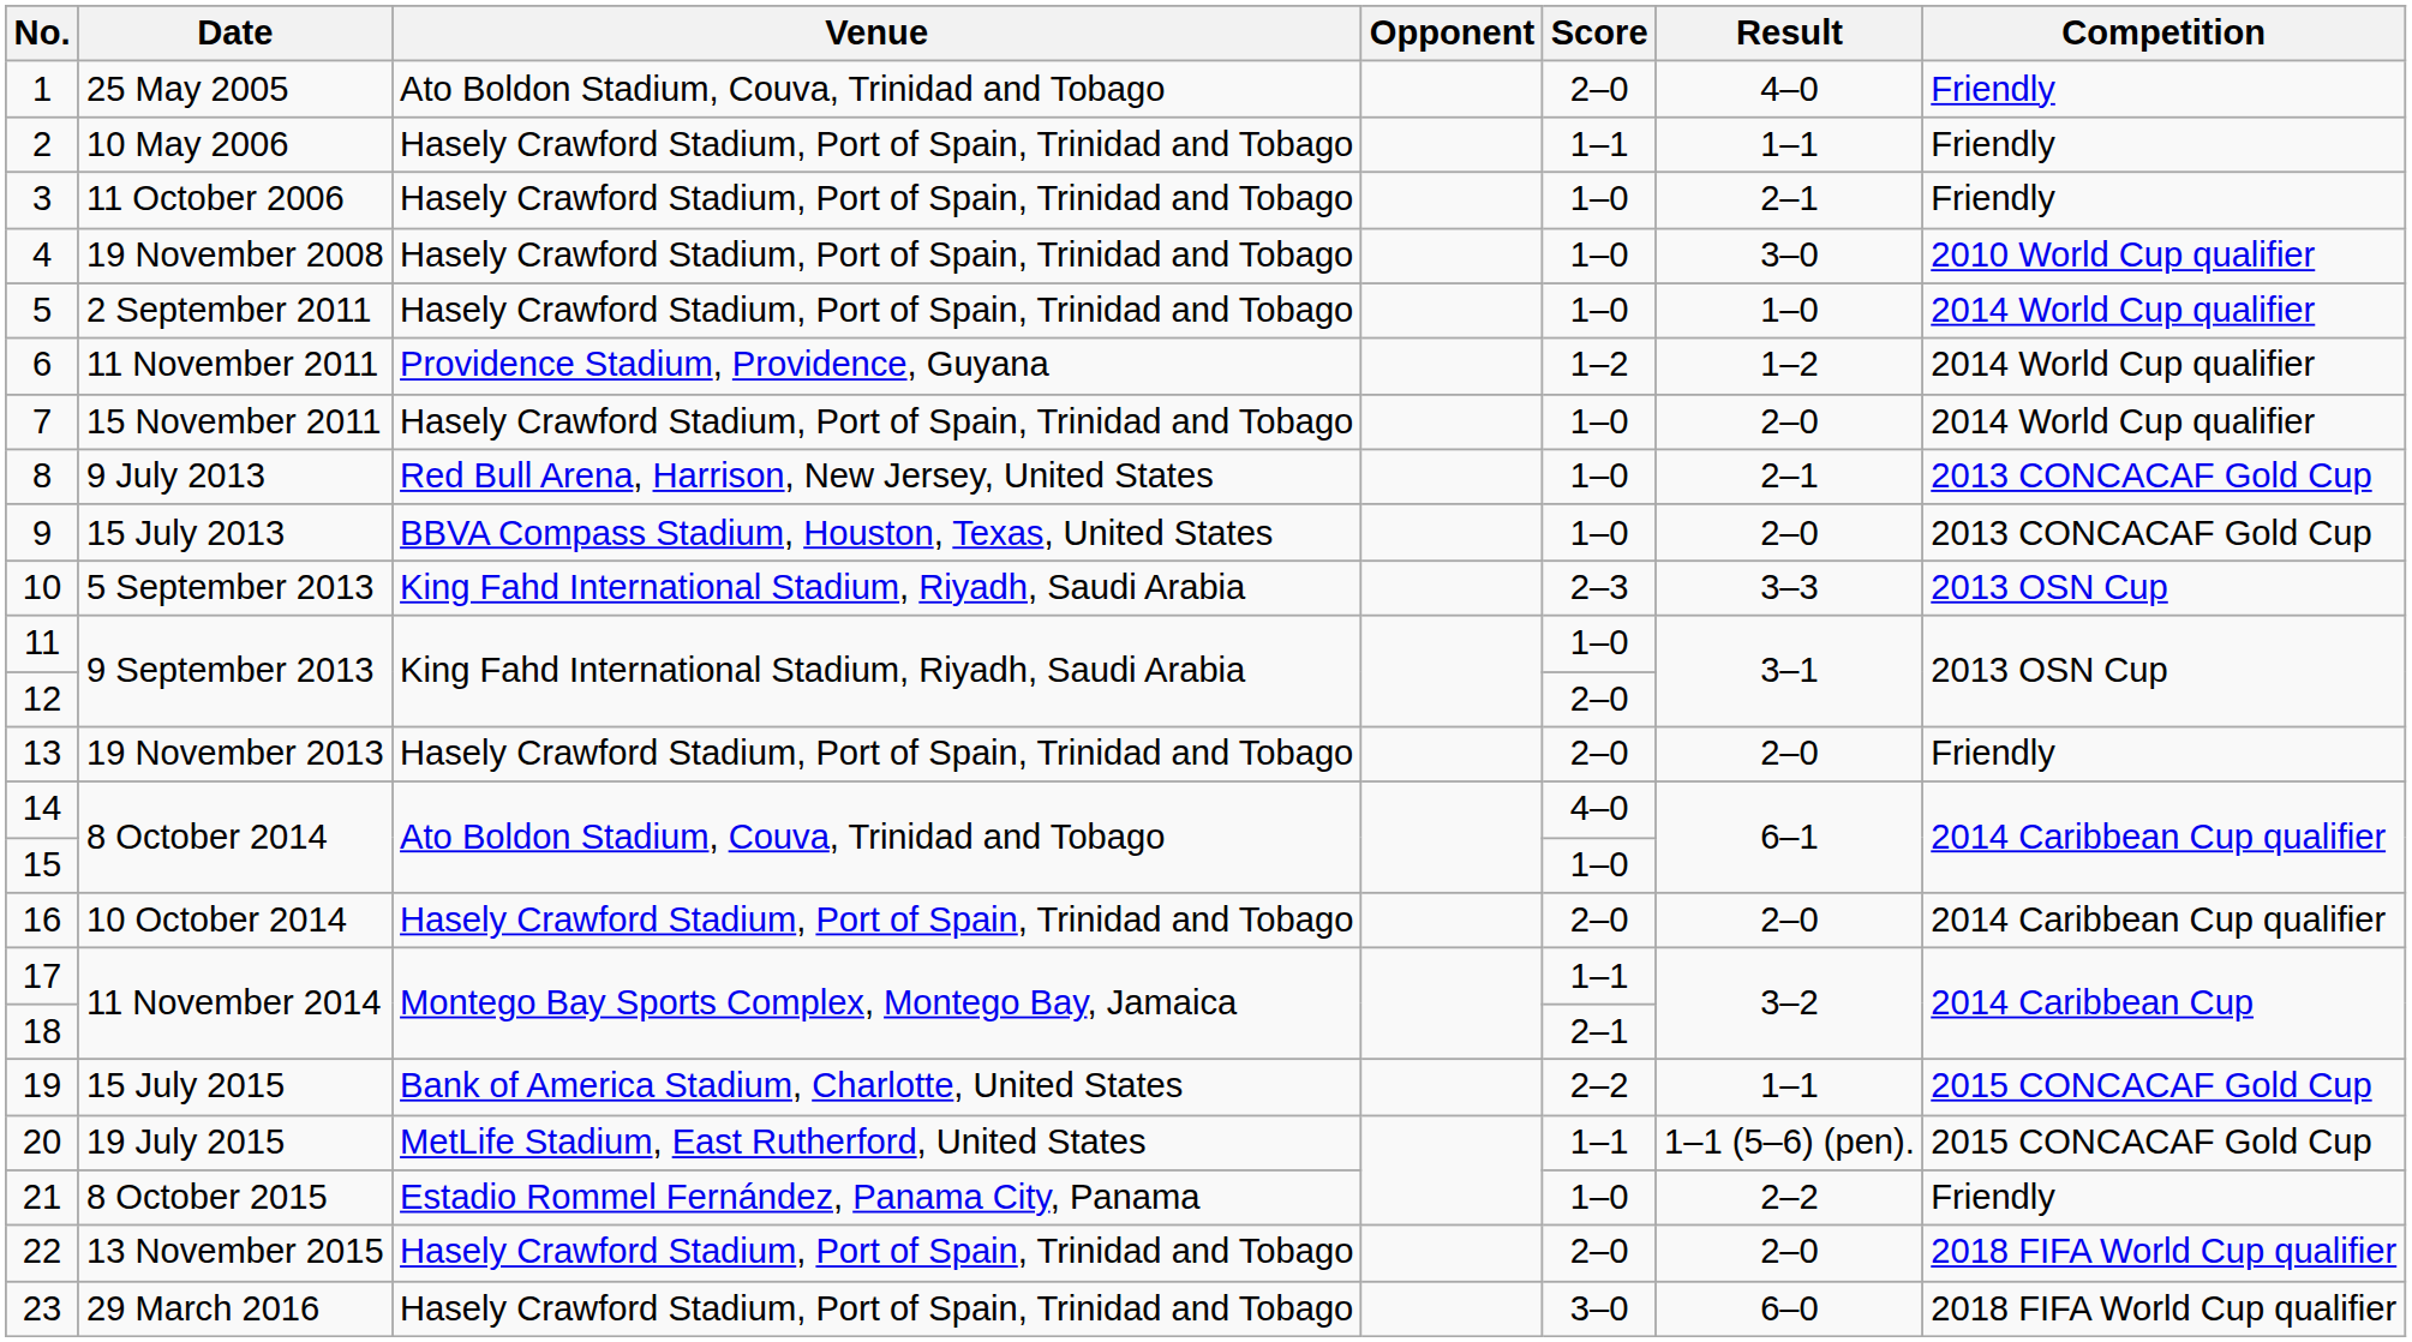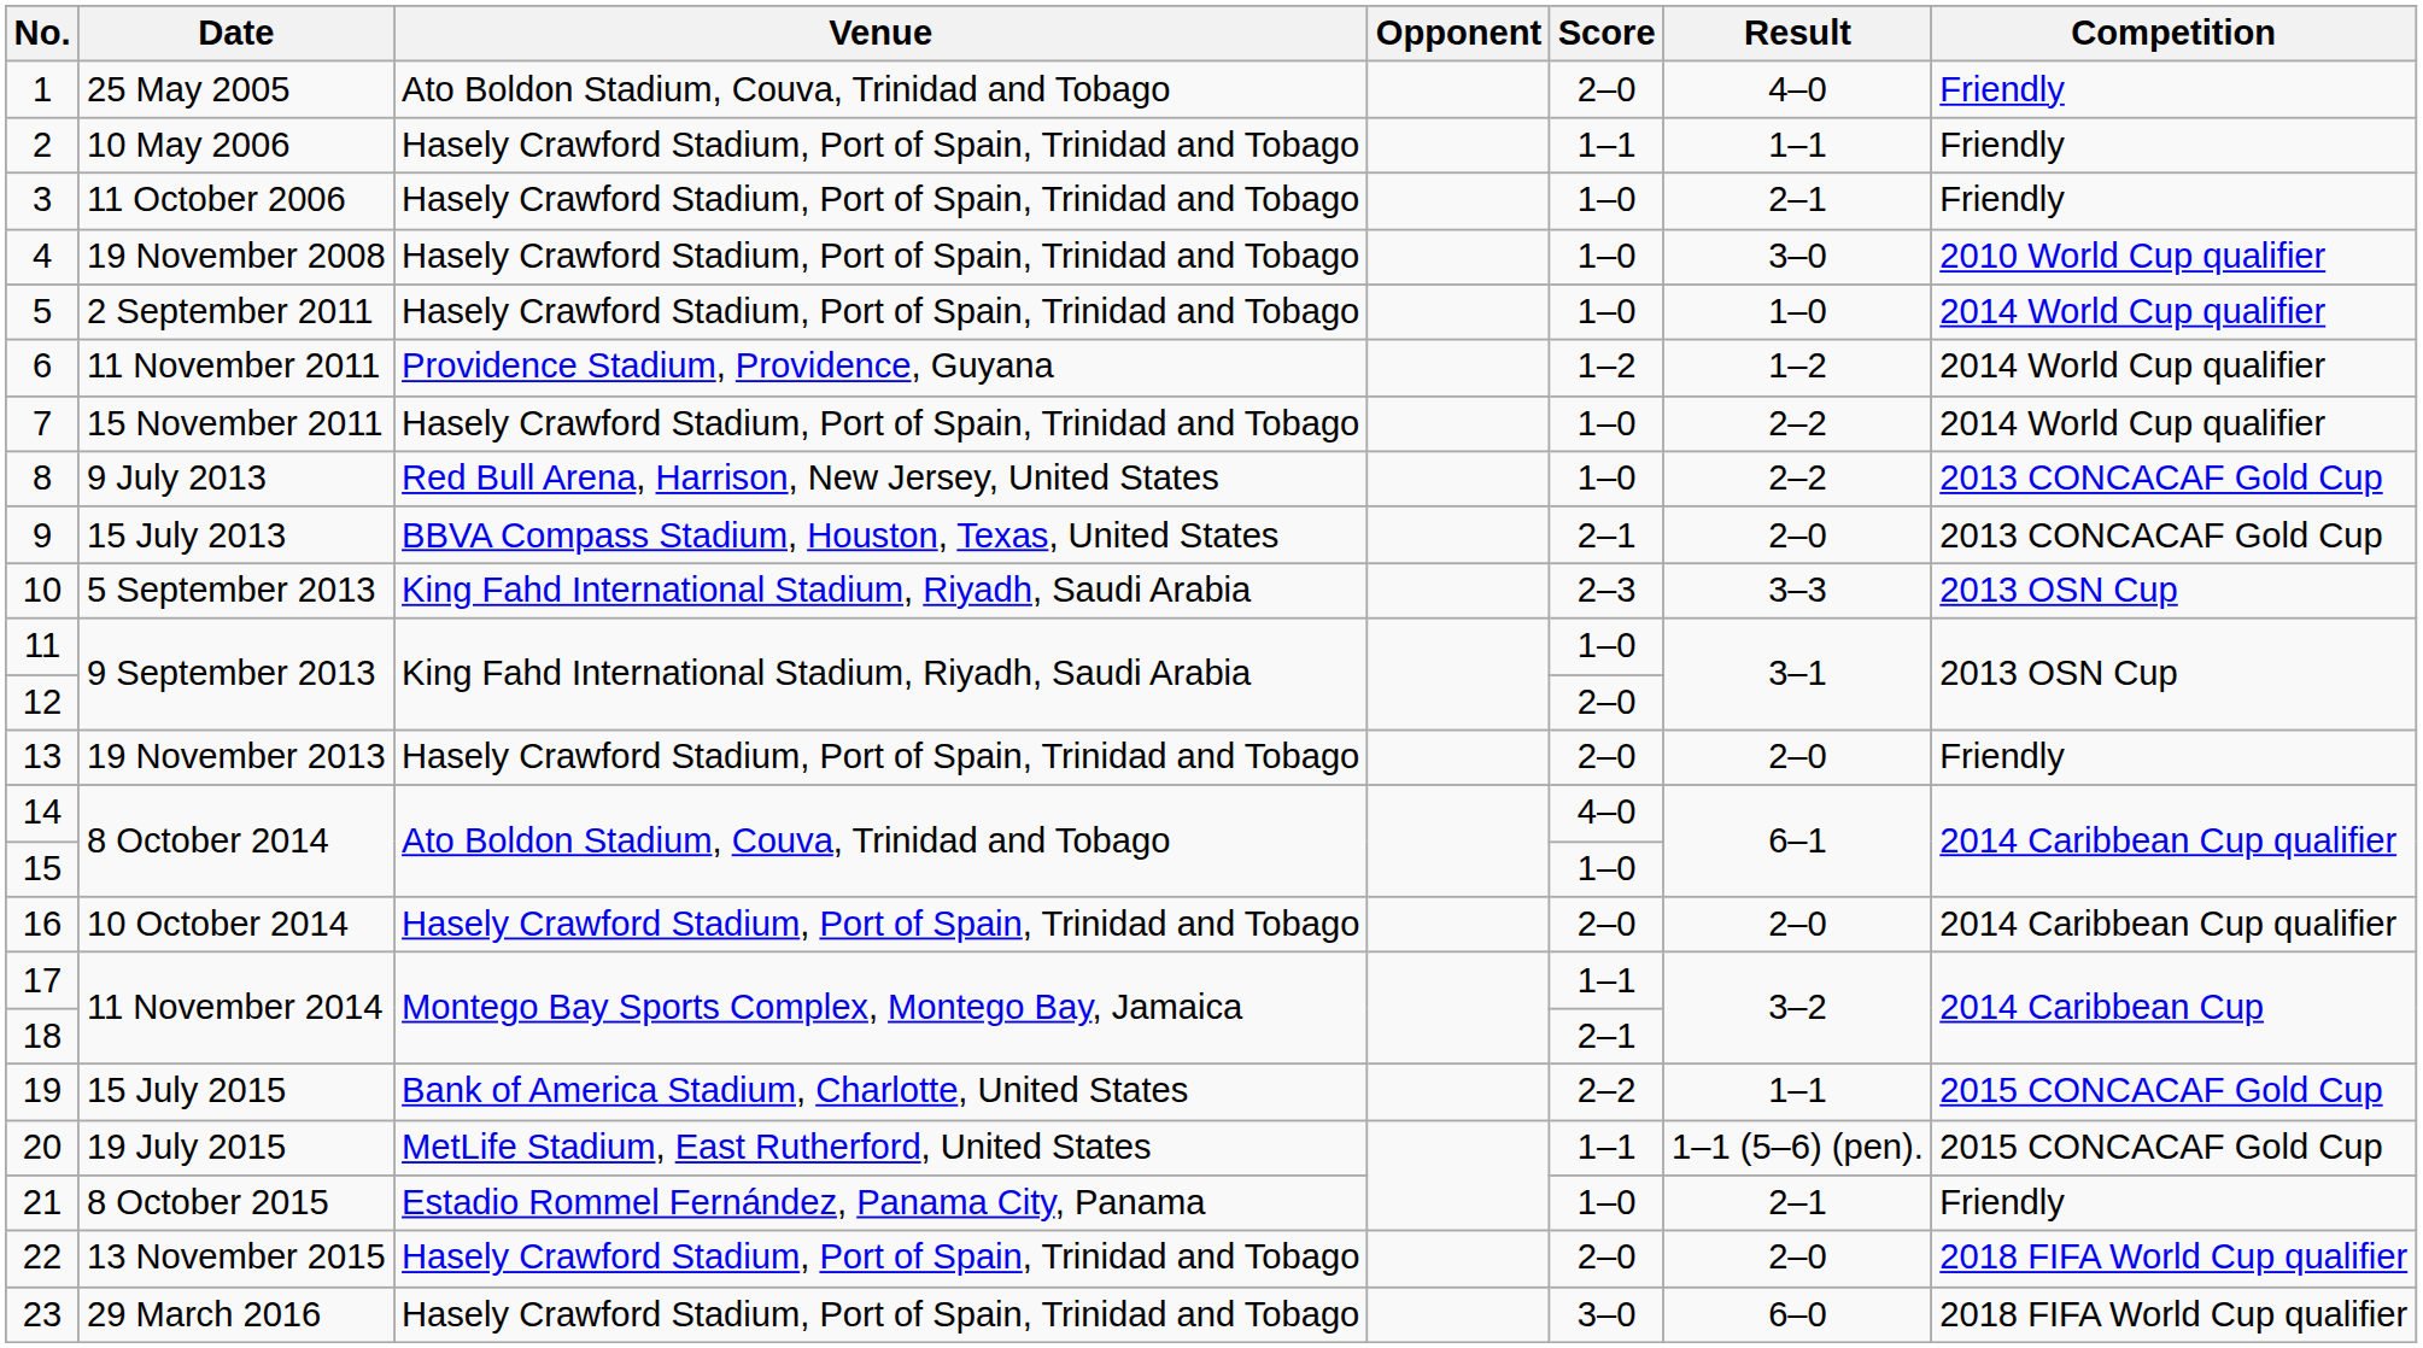7 | Result: 2–0 -> 2–2
8 | Result: 2–1 -> 2–2
9 | Score: 1–0 -> 2–1
21 | Result: 2–2 -> 2–1
